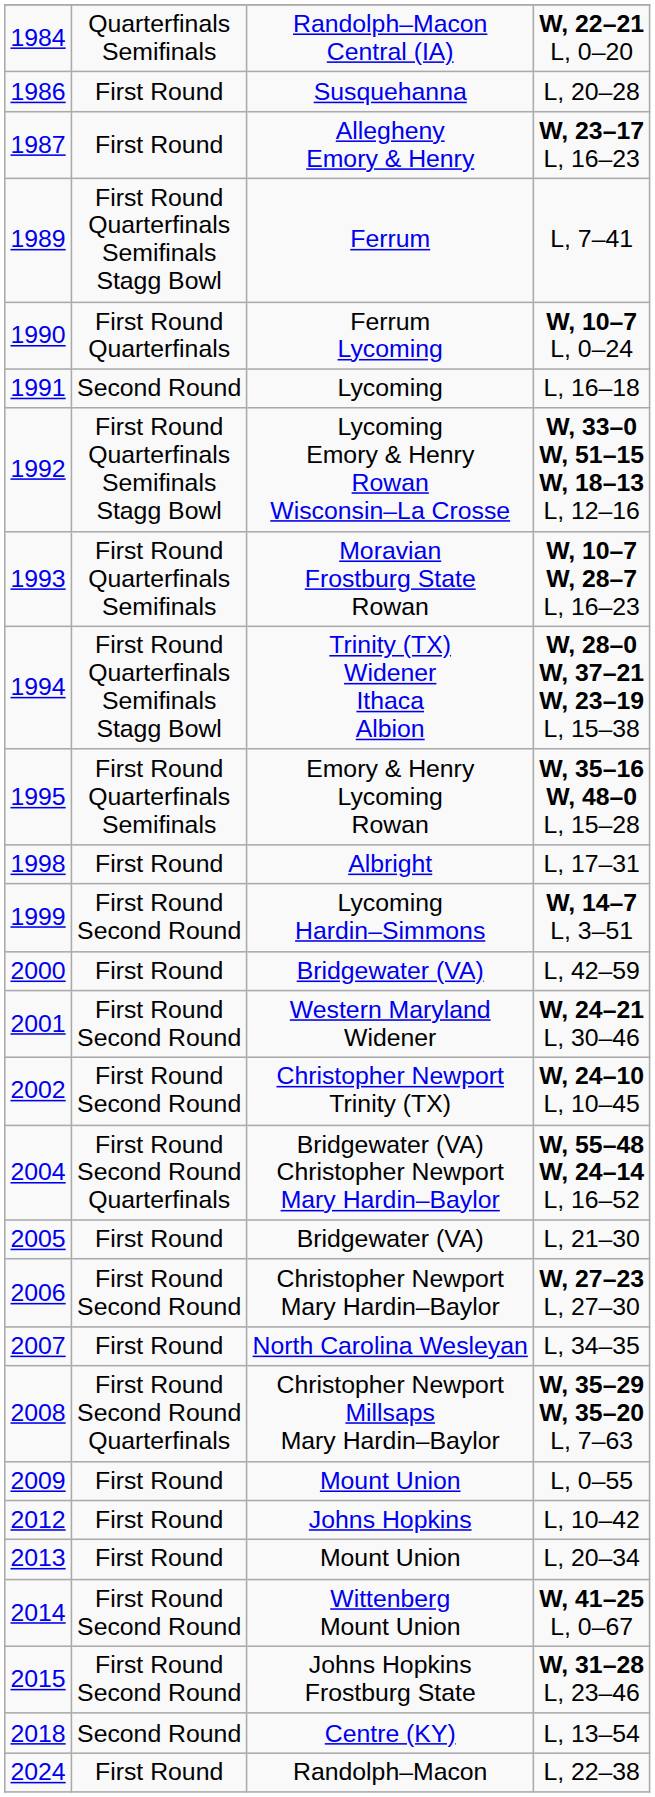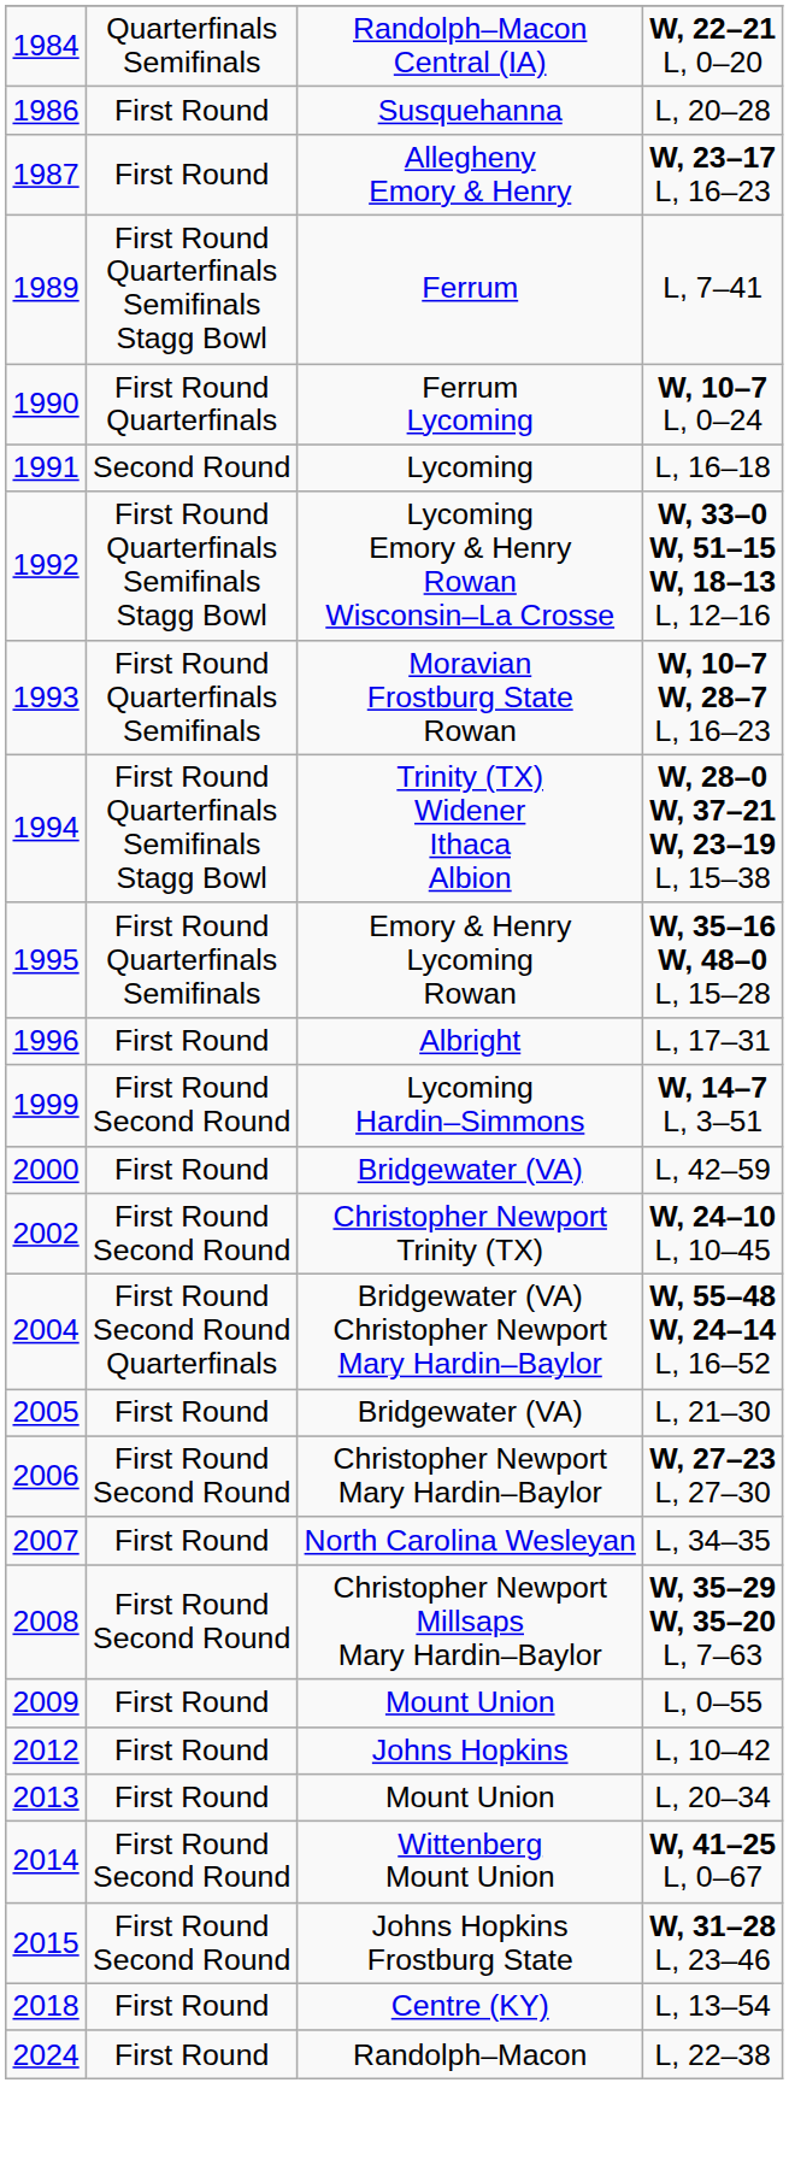L, 17–31 | column 1: 1998 -> 1996
- row: 2001 | First Round Second Round | Western Maryland Widener | W, 24–21 L, 30–46
W, 35–29 W, 35–20 L, 7–63 | column 2: First Round Second Round Quarterfinals -> First Round Second Round
L, 13–54 | column 2: Second Round -> First Round
